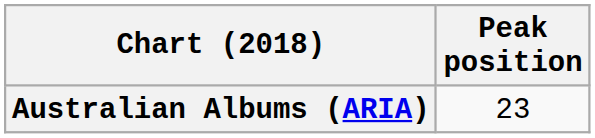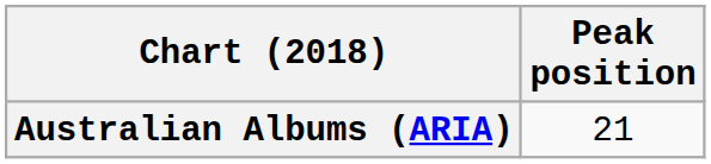Australian Albums (ARIA) | Peak position: 23 -> 21
